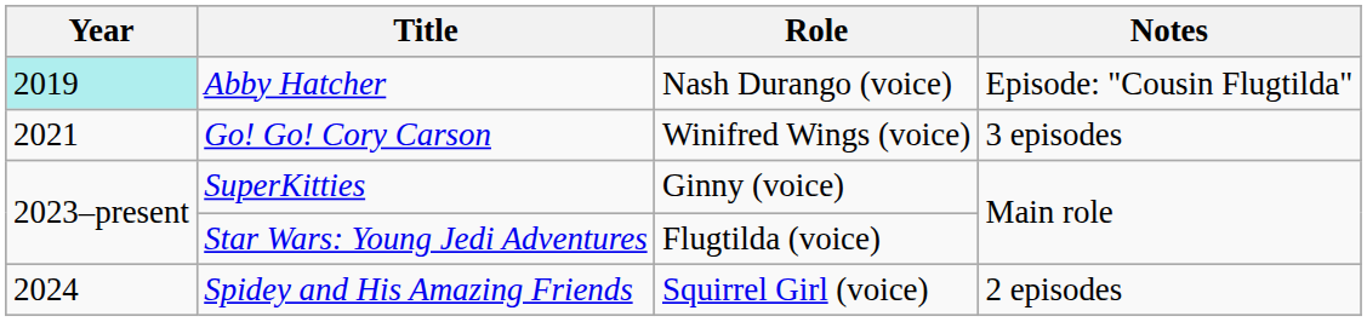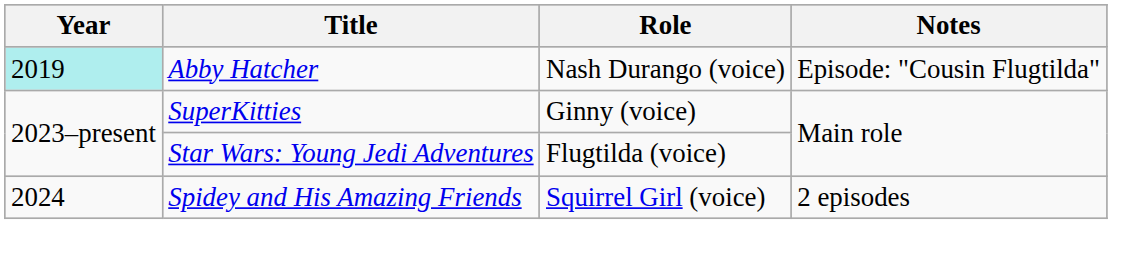- row: 2021 | Go! Go! Cory Carson | Winifred Wings (voice) | 3 episodes
